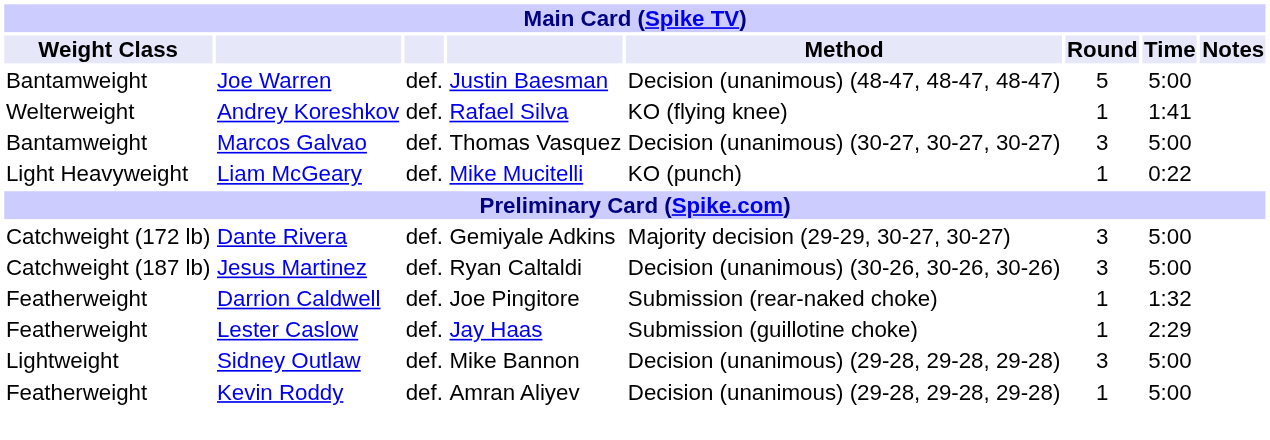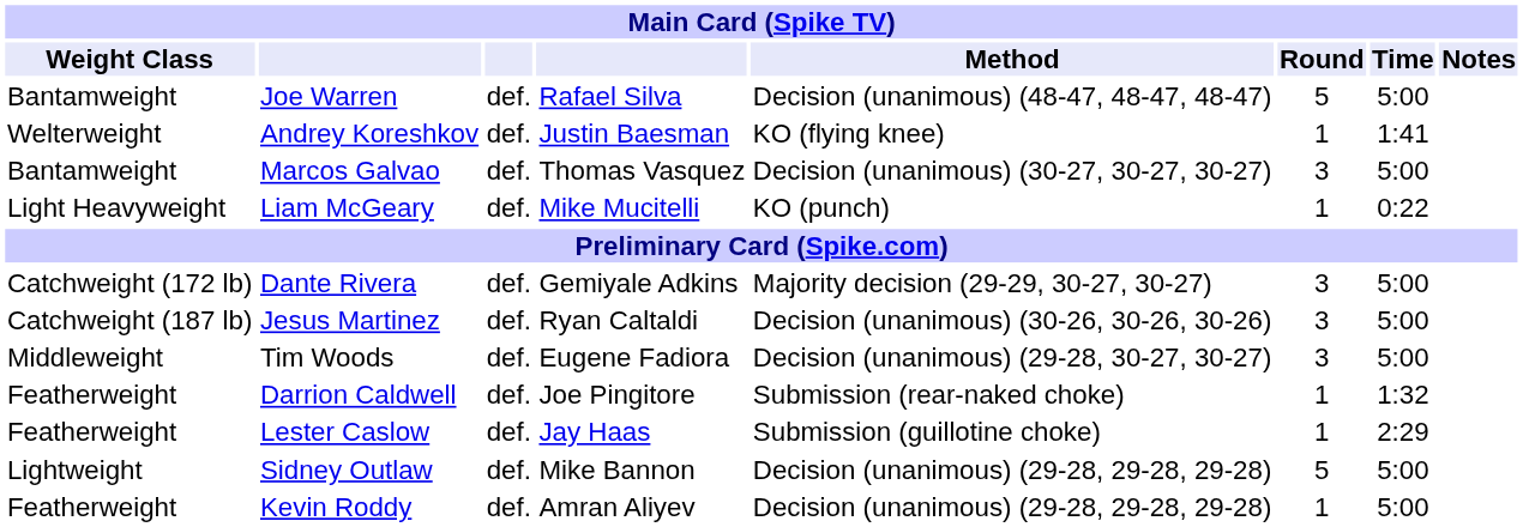Joe Warren | column 4: Justin Baesman -> Rafael Silva
Andrey Koreshkov | column 4: Rafael Silva -> Justin Baesman
+ row: Middleweight | Tim Woods | def. | Eugene Fadiora | Decision (unanimous) (29-28, 30-27, 30-27) | 3 | 5:00
Sidney Outlaw | Round: 3 -> 5
